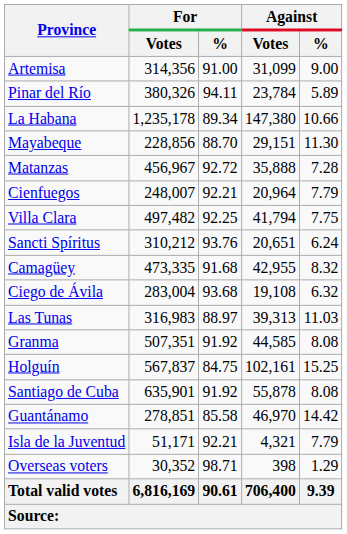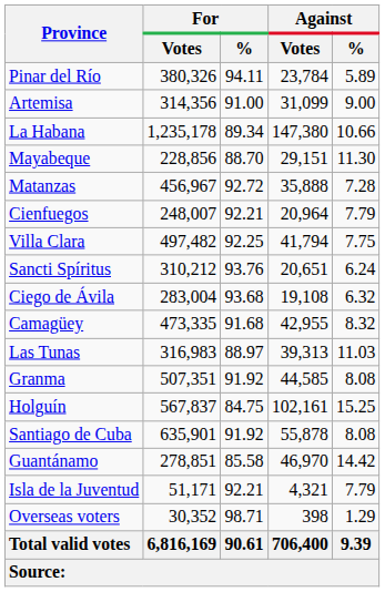rows swapped: Pinar del Río <-> Artemisa
rows swapped: Ciego de Ávila <-> Camagüey
